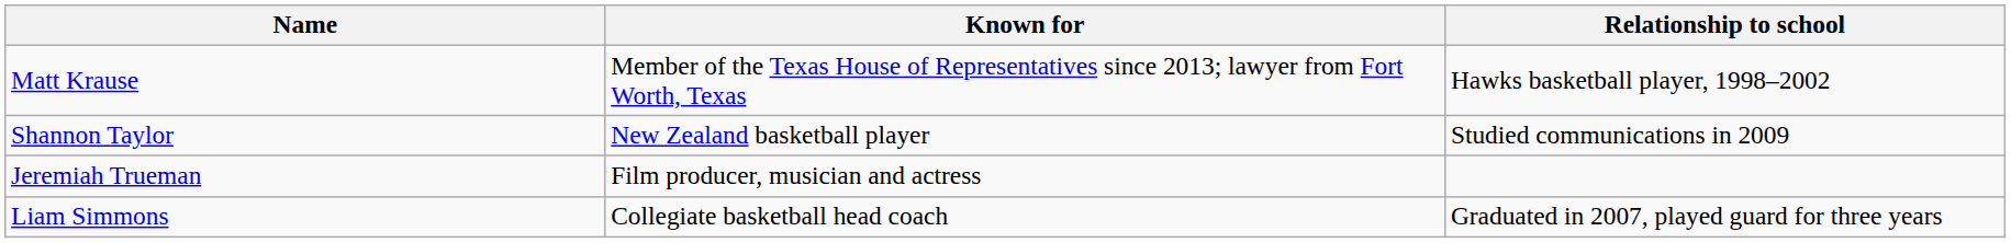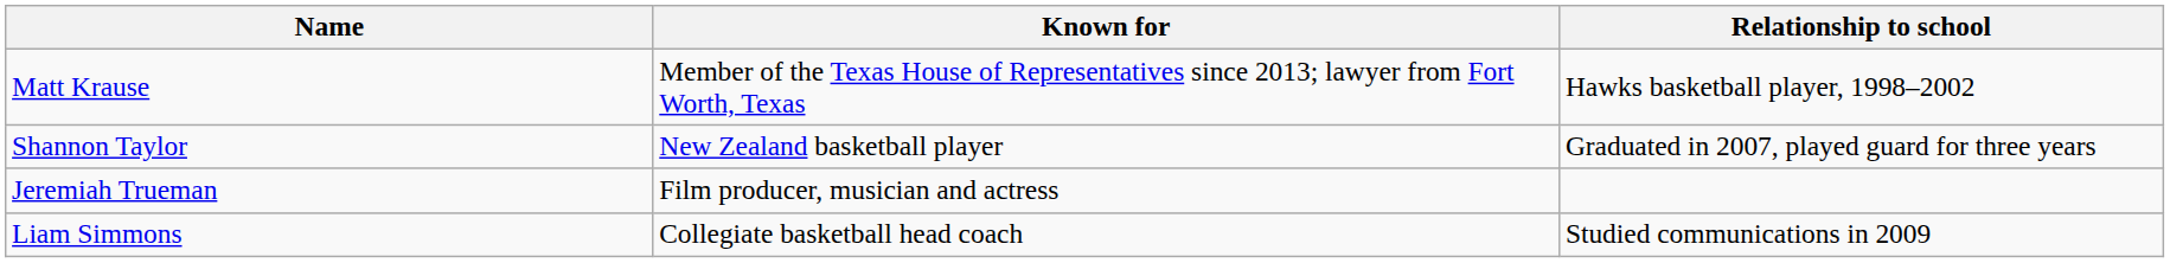Shannon Taylor | Relationship to school: Studied communications in 2009 -> Graduated in 2007, played guard for three years
Liam Simmons | Relationship to school: Graduated in 2007, played guard for three years -> Studied communications in 2009
